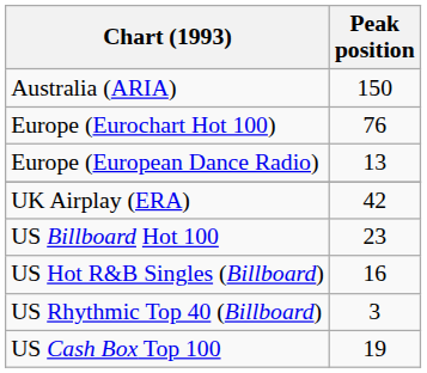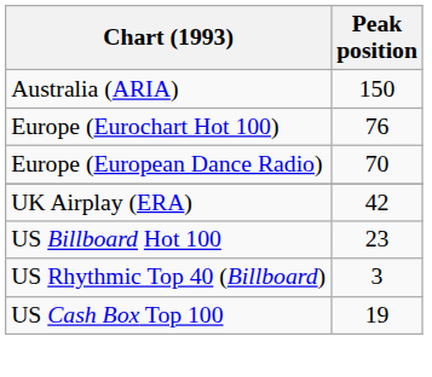Europe (European Dance Radio) | Peak position: 13 -> 70
- row: US Hot R&B Singles (Billboard) | 16
